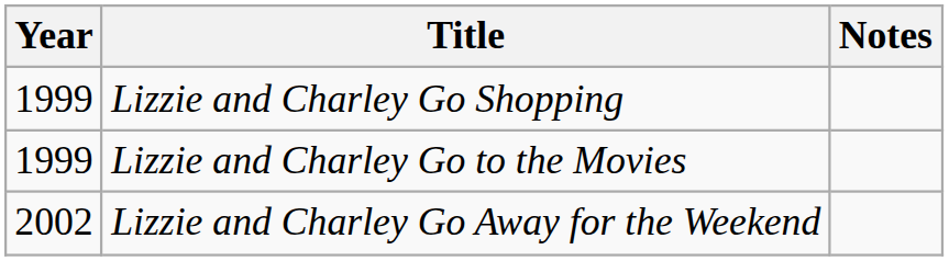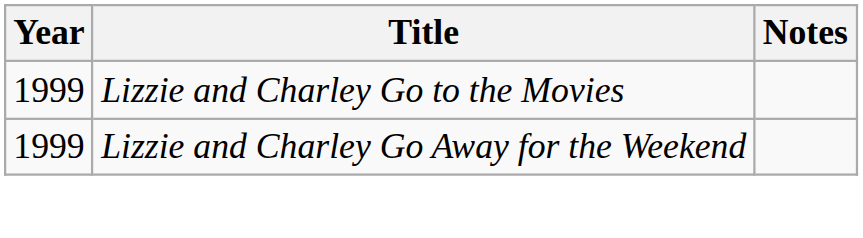- row: 1999 | Lizzie and Charley Go Shopping
Lizzie and Charley Go Away for the Weekend | Year: 2002 -> 1999
